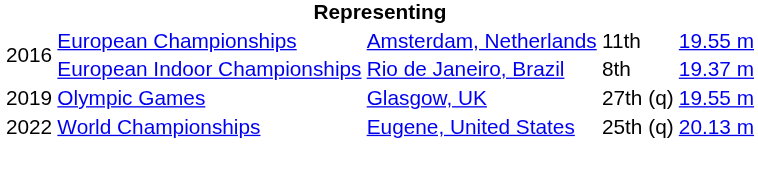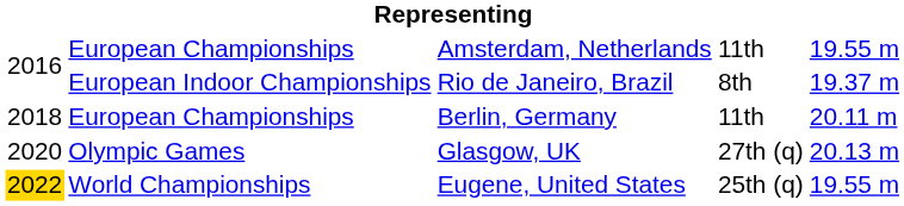+ row: 2018 | European Championships | Berlin, Germany | 11th | 20.11 m
Glasgow, UK | column 1: 2019 -> 2020
Glasgow, UK | column 5: 19.55 m -> 20.13 m
Eugene, United States | column 1: no background -> gold background
Eugene, United States | column 5: 20.13 m -> 19.55 m
